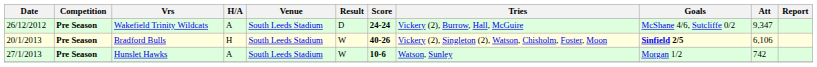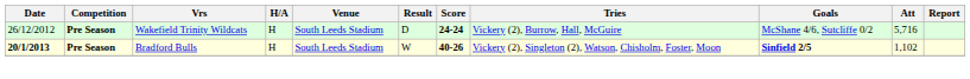Wakefield Trinity Wildcats | H/A: A -> H
Wakefield Trinity Wildcats | Att: 9,347 -> 5,716
Bradford Bulls | Date: normal -> bold
Bradford Bulls | Att: 6,106 -> 1,102
- row: 27/1/2013 | Pre Season | Hunslet Hawks | A | South Leeds Stadium | W | 10-6 | Watson, Sunley | Morgan 1/2 | 742
